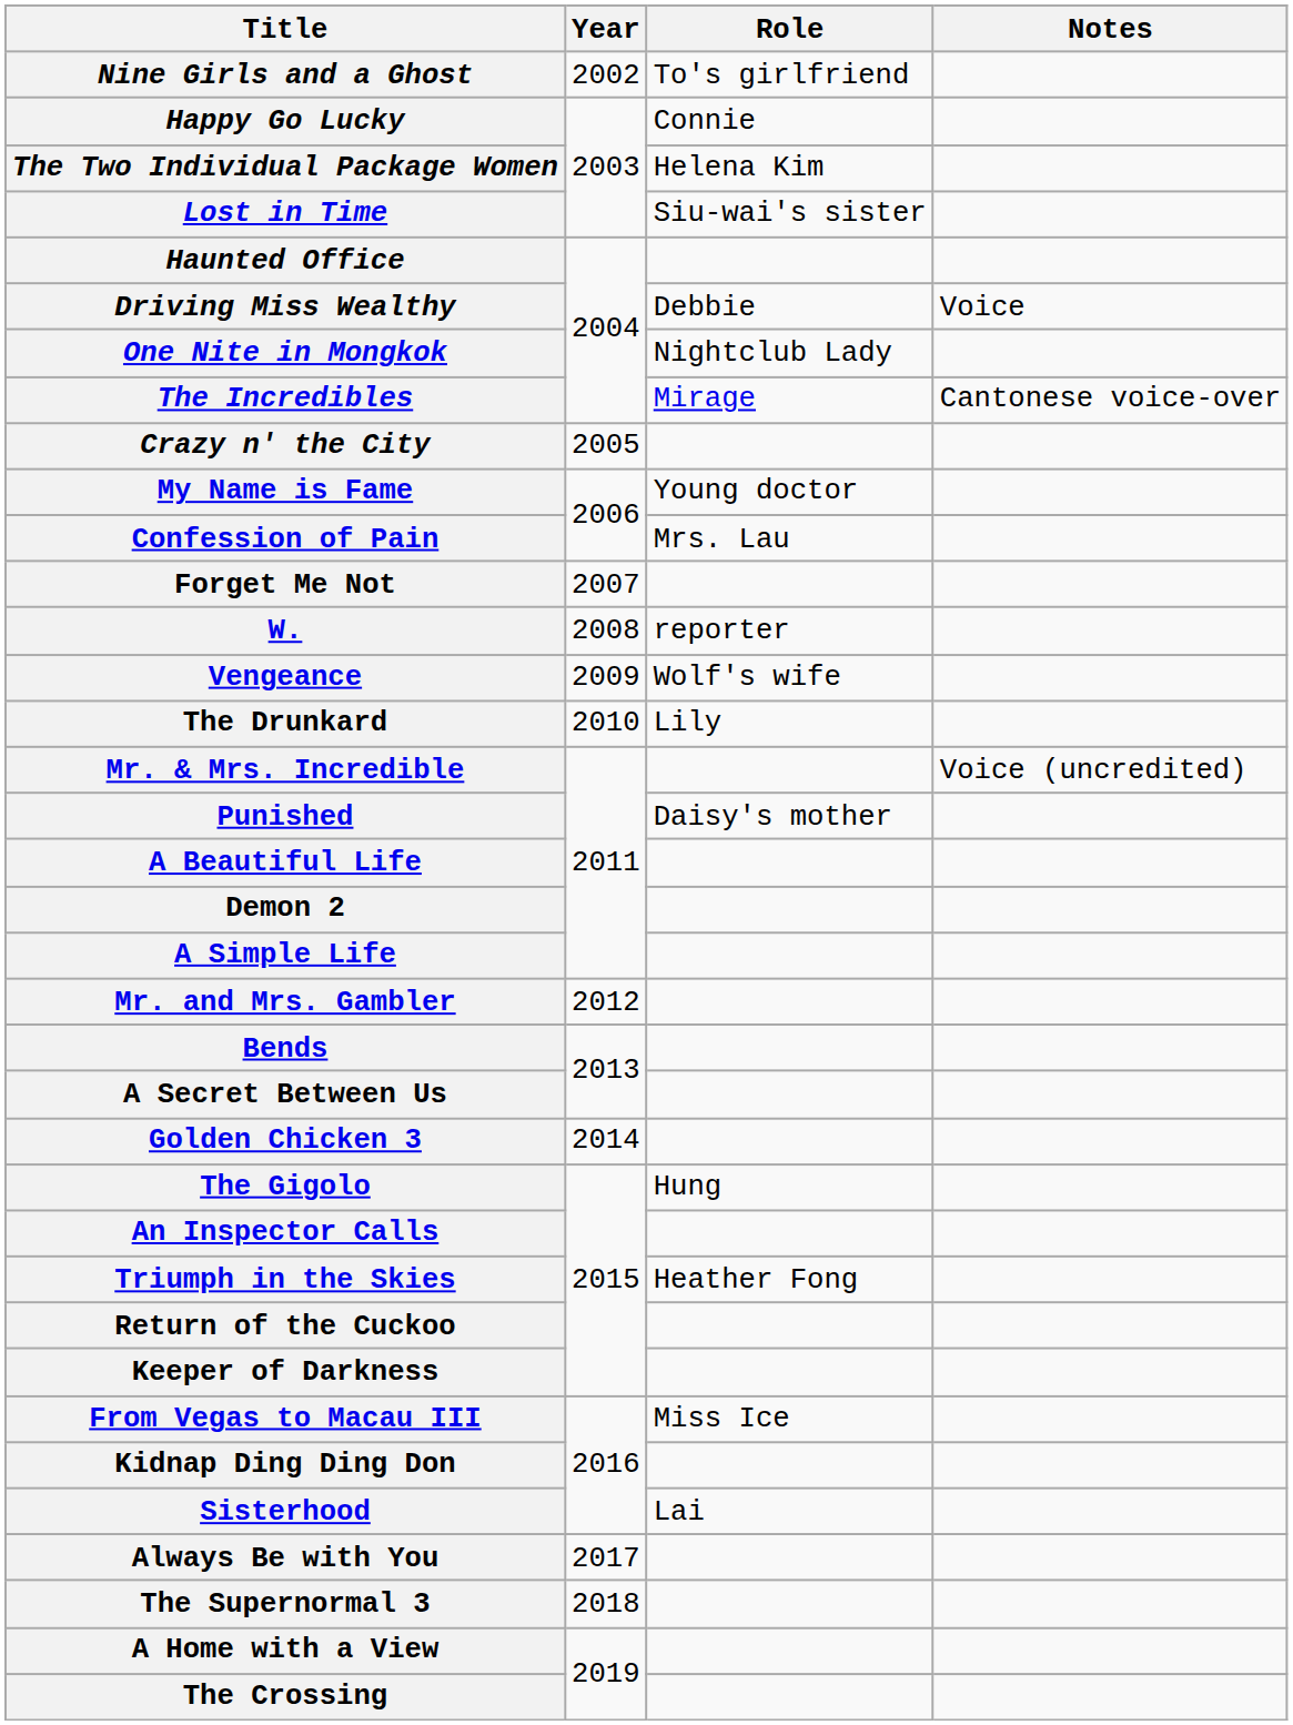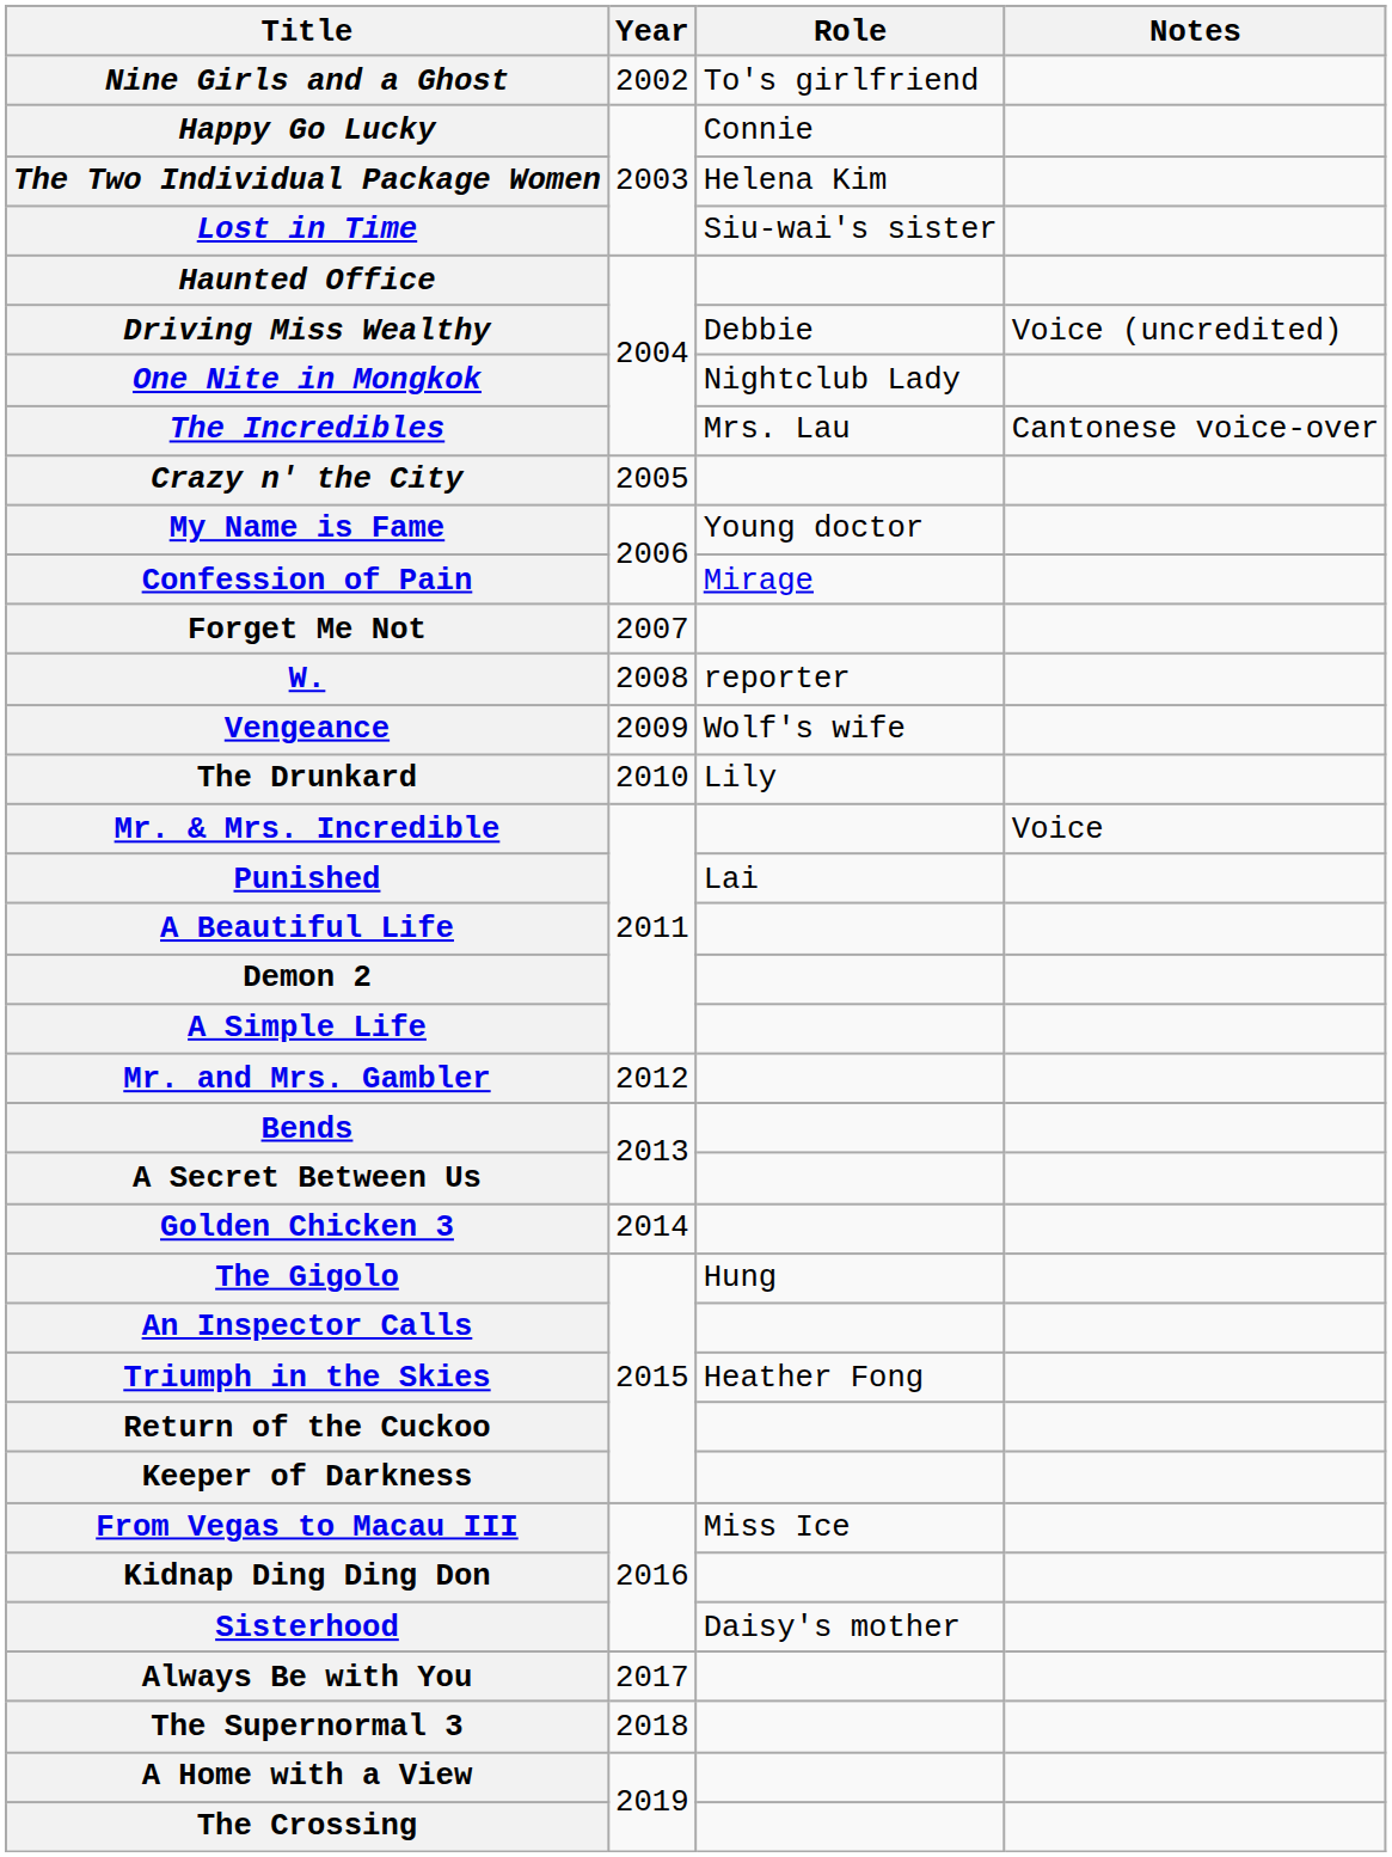Driving Miss Wealthy | Notes: Voice -> Voice (uncredited)
The Incredibles | Role: Mirage -> Mrs. Lau
Confession of Pain | Role: Mrs. Lau -> Mirage
Mr. & Mrs. Incredible | Notes: Voice (uncredited) -> Voice
Punished | Role: Daisy's mother -> Lai
Sisterhood | Role: Lai -> Daisy's mother
